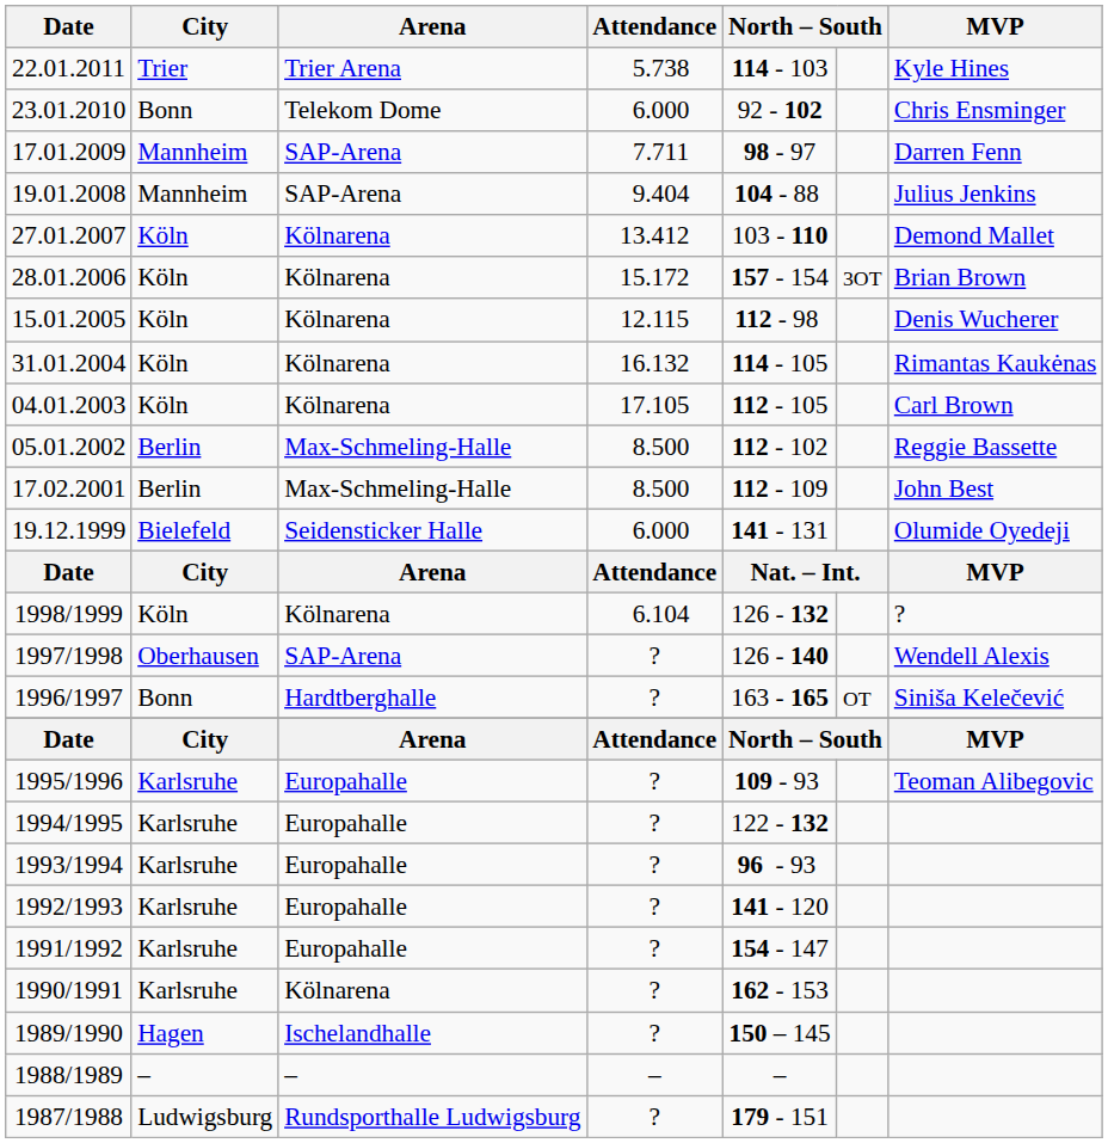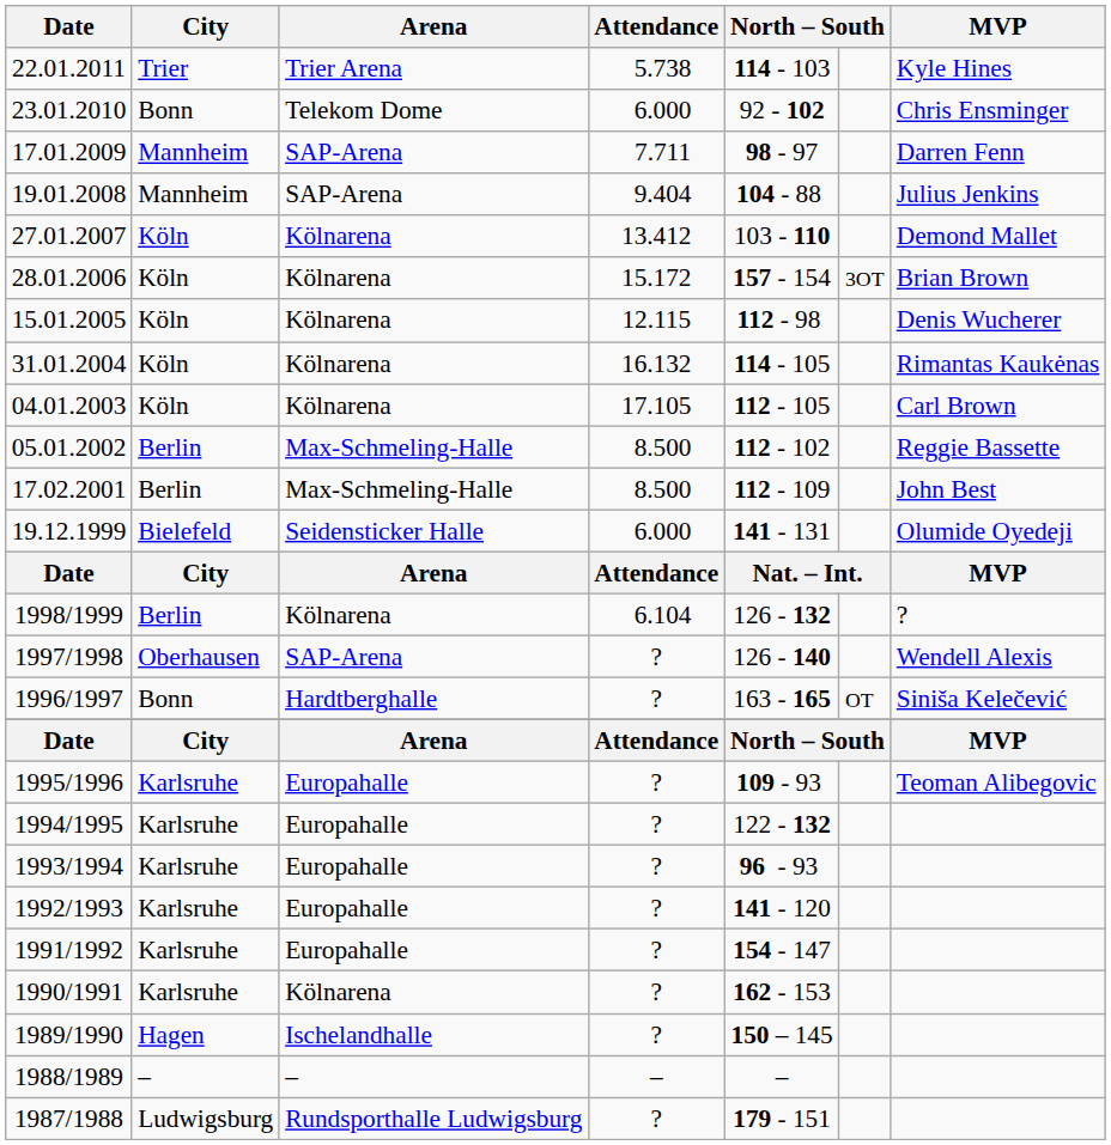1998/1999 | City: Köln -> Berlin
